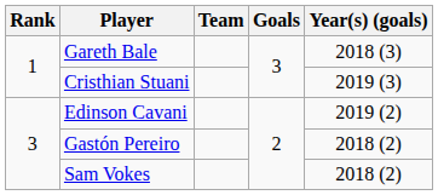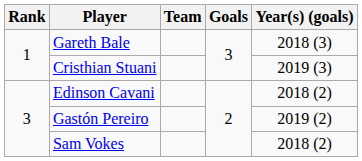Edinson Cavani | Year(s) (goals): 2019 (2) -> 2018 (2)
Gastón Pereiro | Year(s) (goals): 2018 (2) -> 2019 (2)
